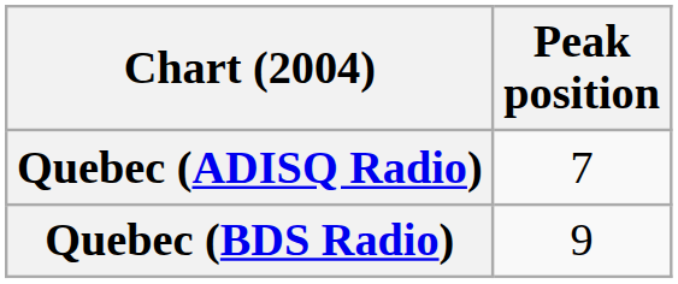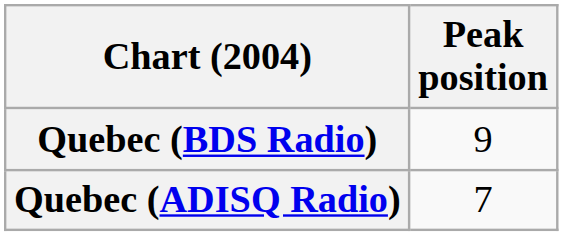rows swapped: Quebec (ADISQ Radio) <-> Quebec (BDS Radio)
